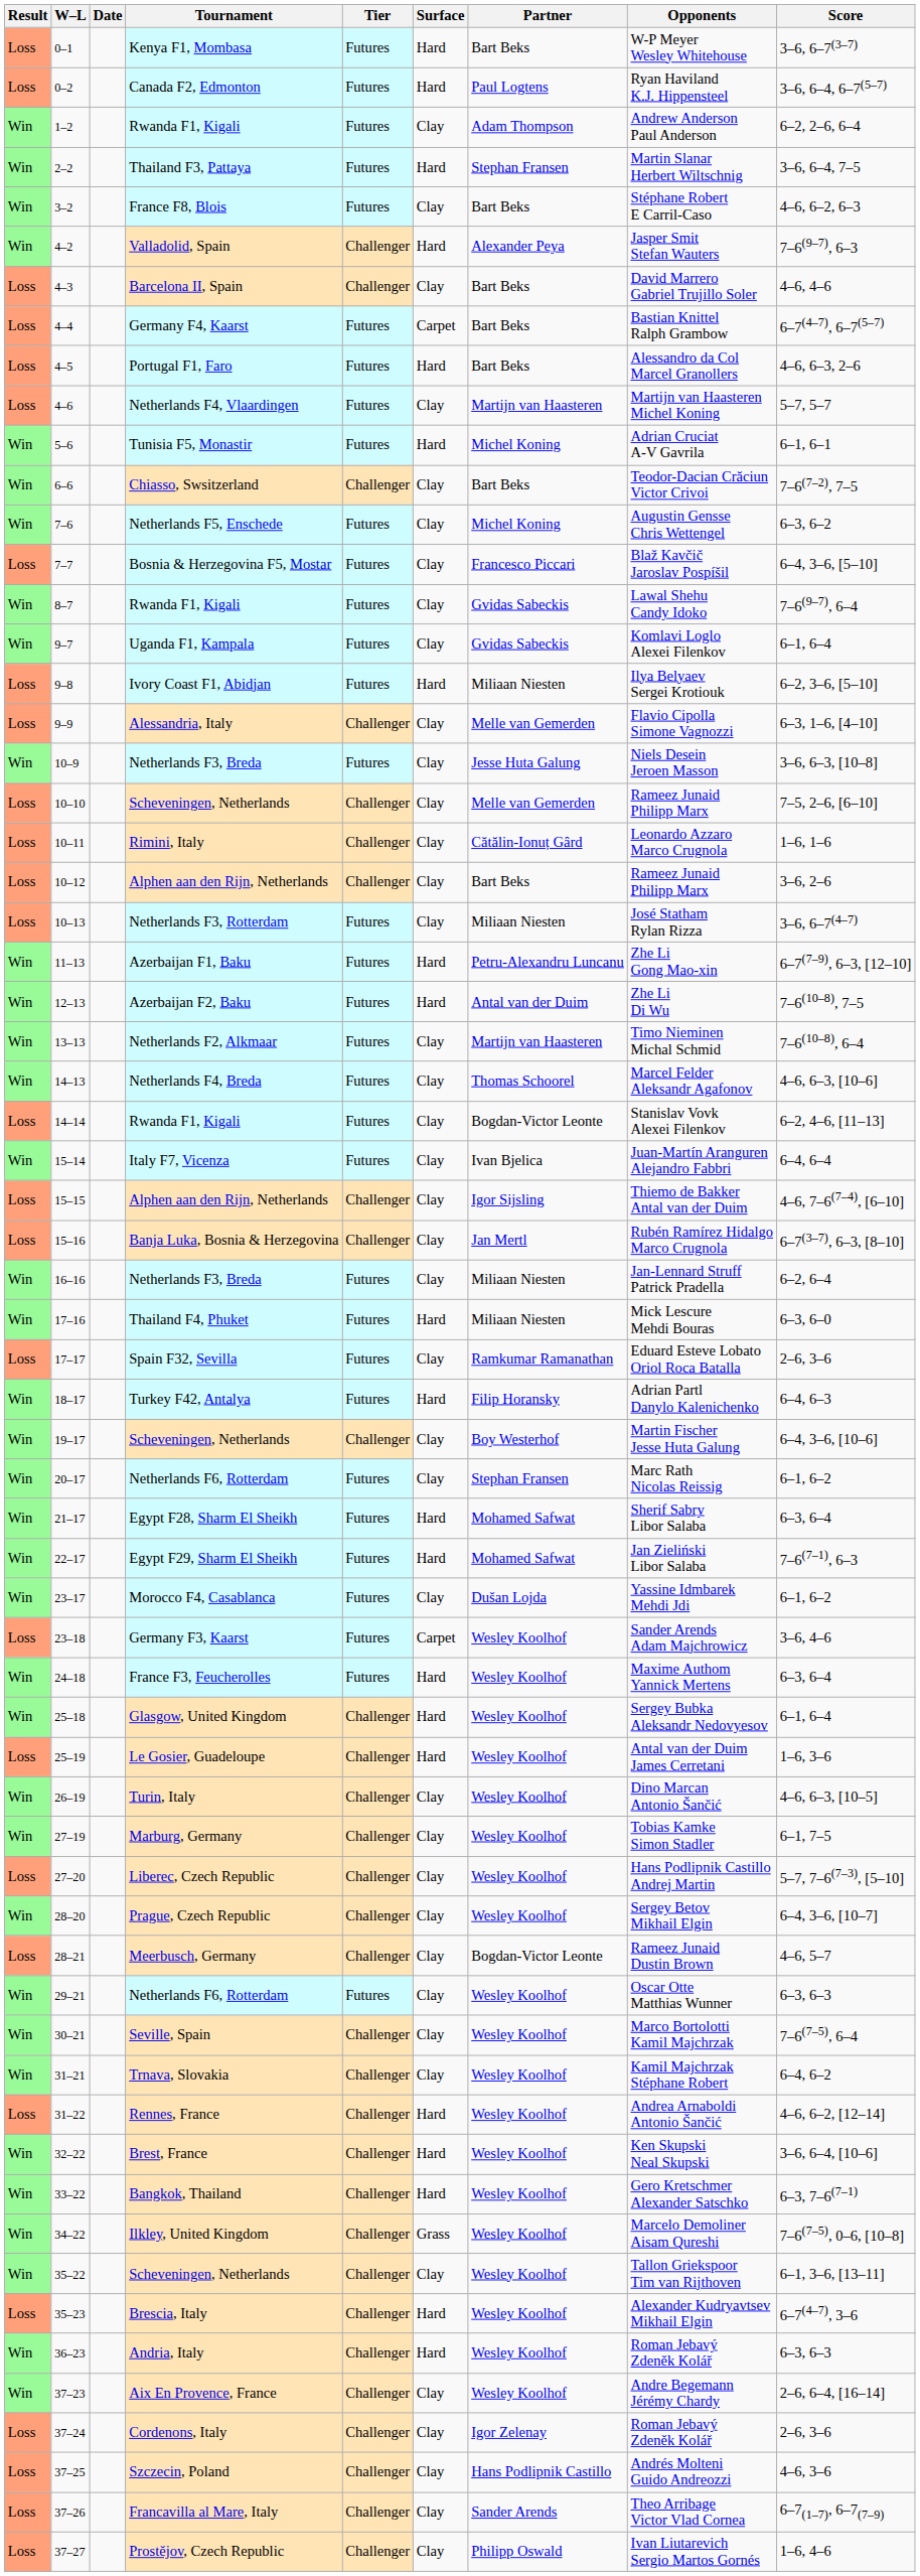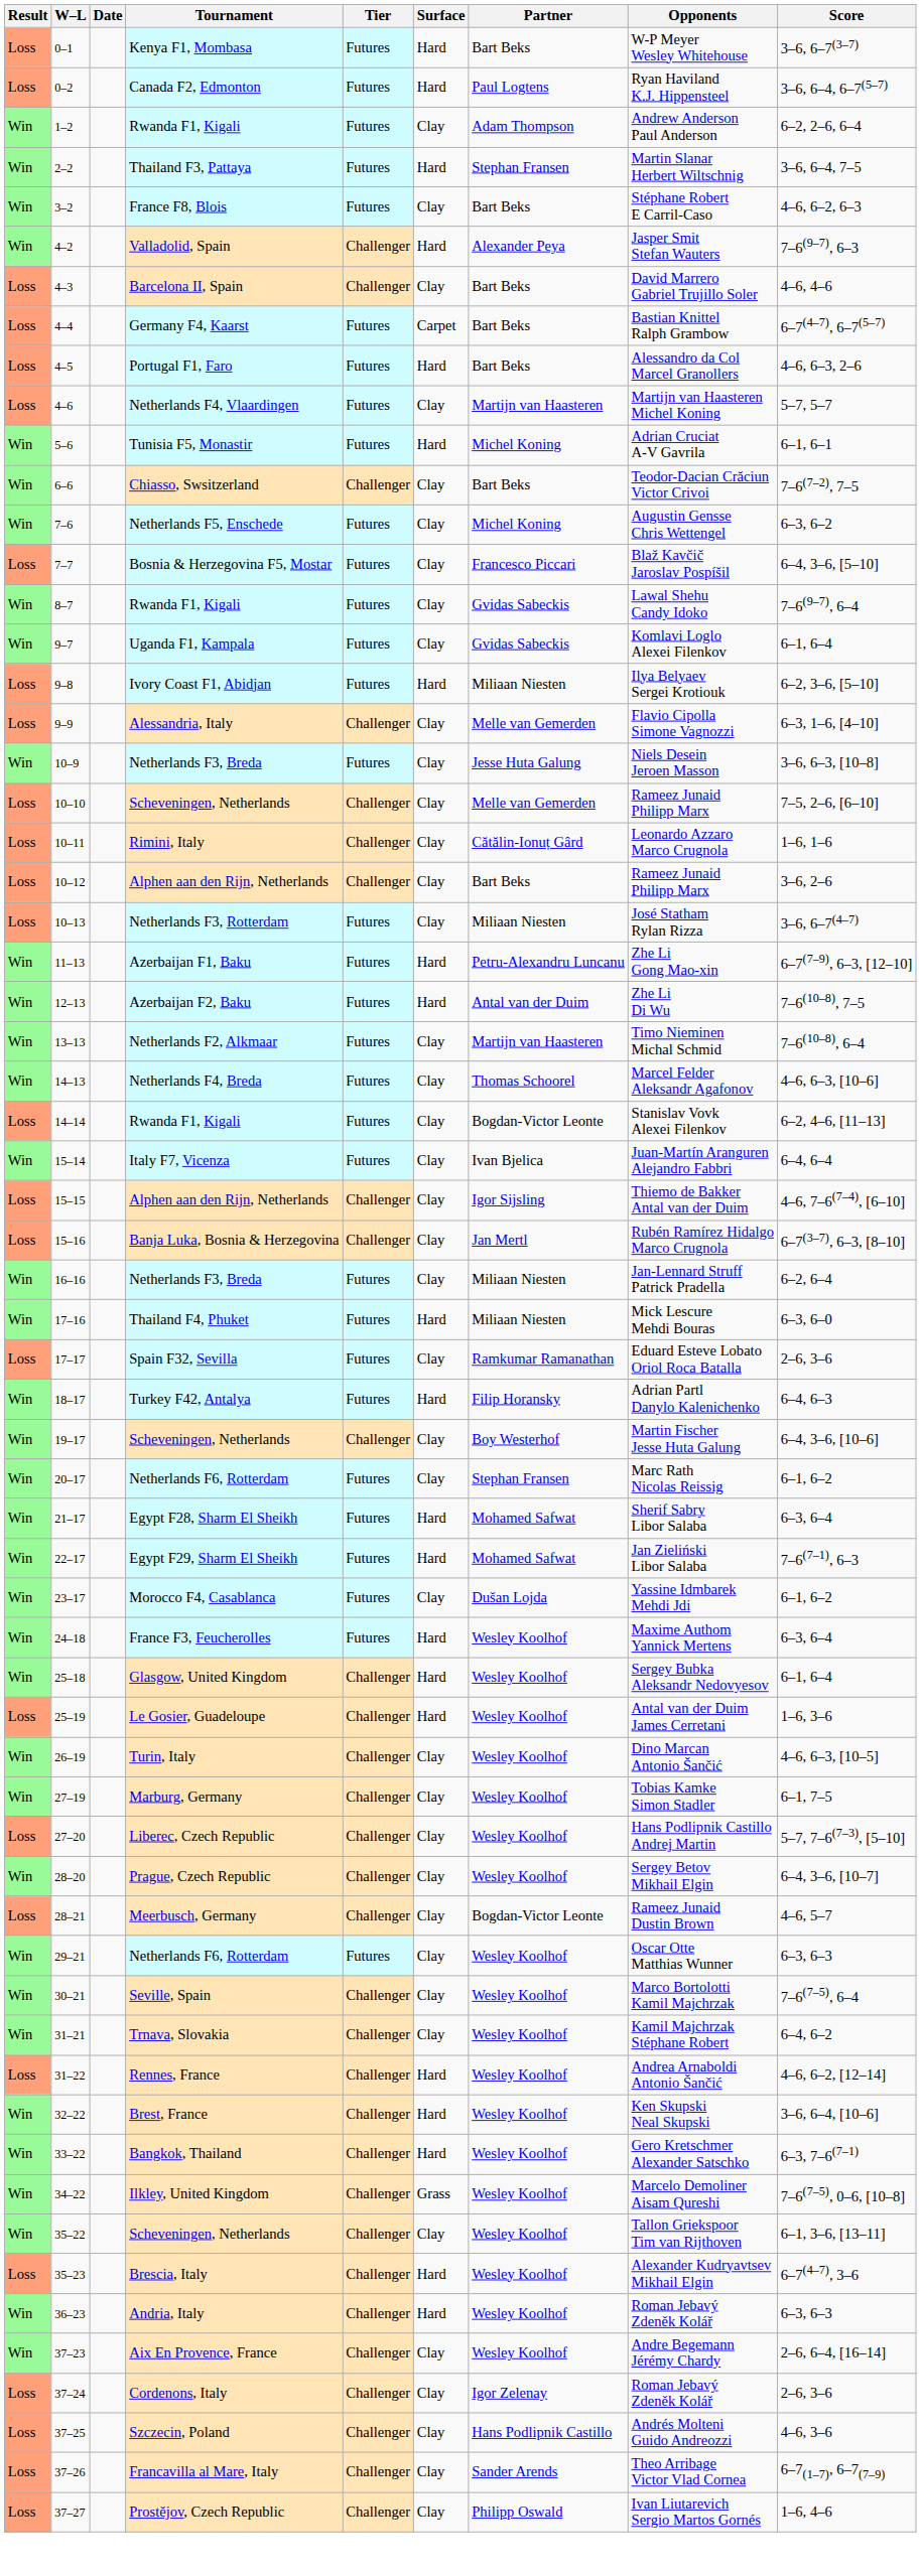- row: Loss | 23–18 | Germany F3, Kaarst | Futures | Carpet | Wesley Koolhof | Sander Arends Adam Majchrowicz | 3–6, 4–6
